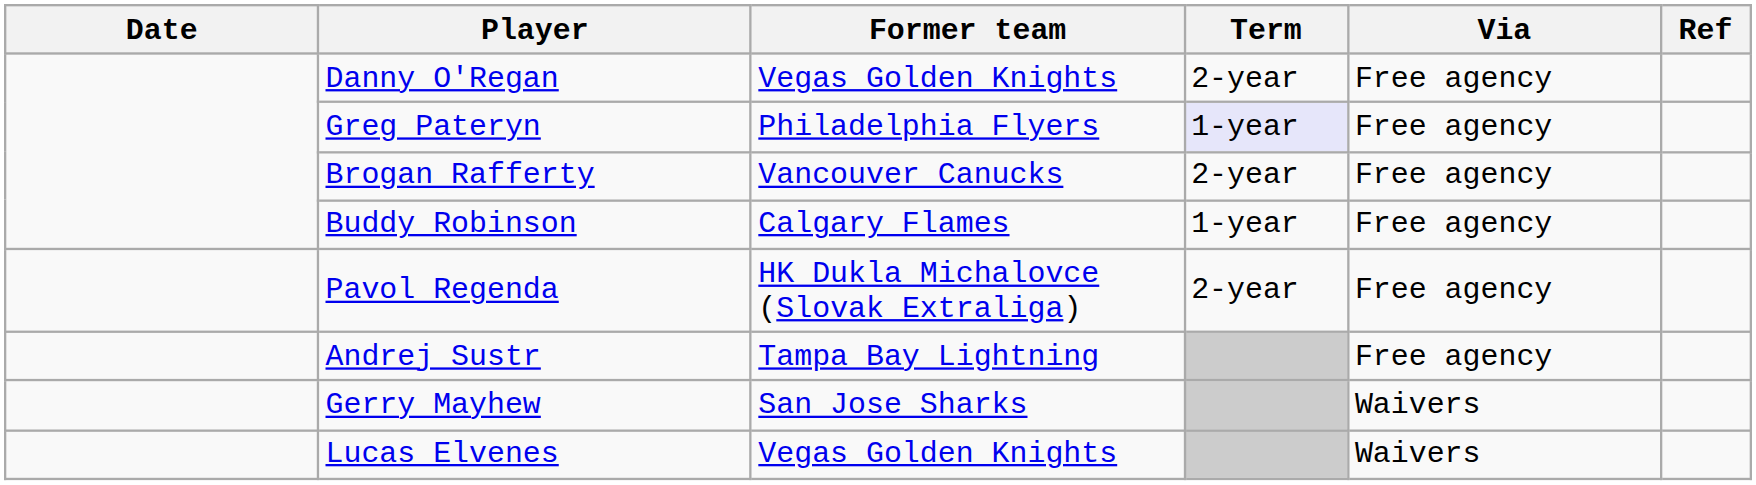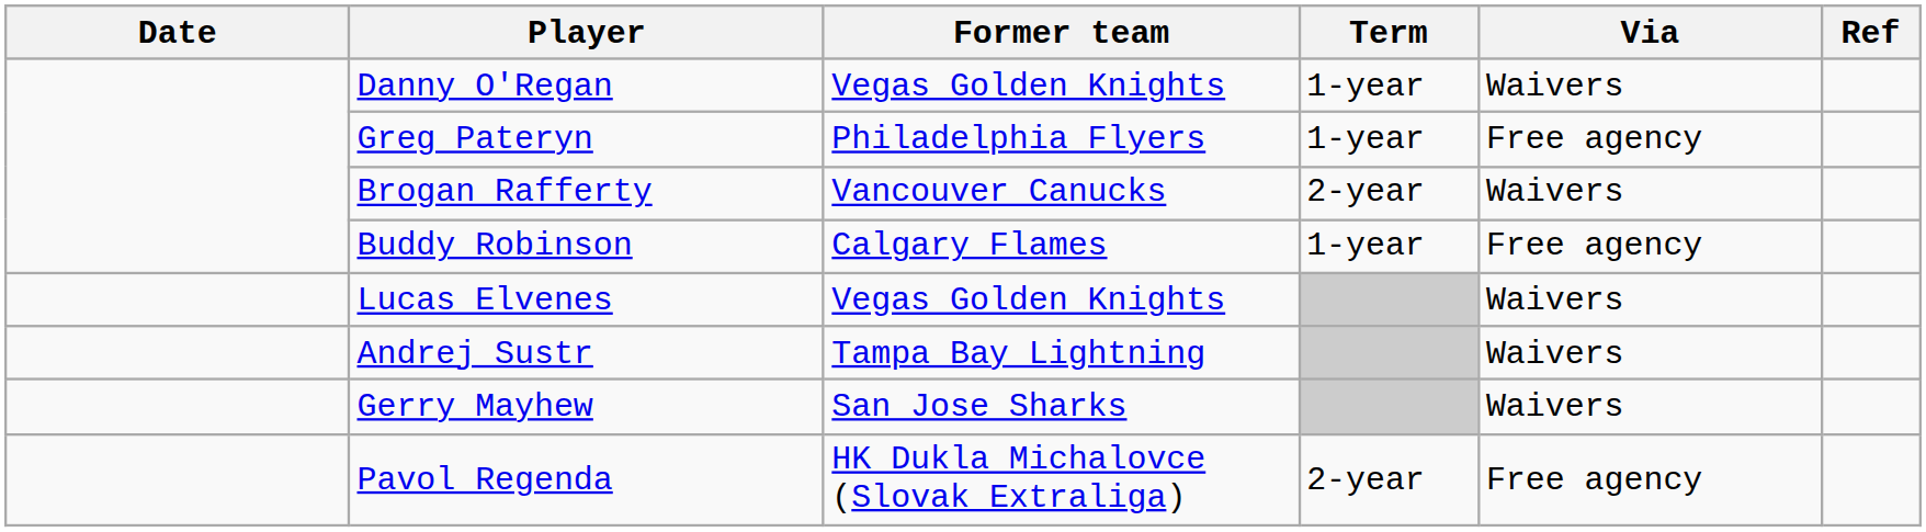Danny O'Regan | Term: 2-year -> 1-year
Danny O'Regan | Via: Free agency -> Waivers
Greg Pateryn | Term: lavender background -> no background
Brogan Rafferty | Via: Free agency -> Waivers
rows swapped: Lucas Elvenes <-> Pavol Regenda
Andrej Sustr | Via: Free agency -> Waivers
